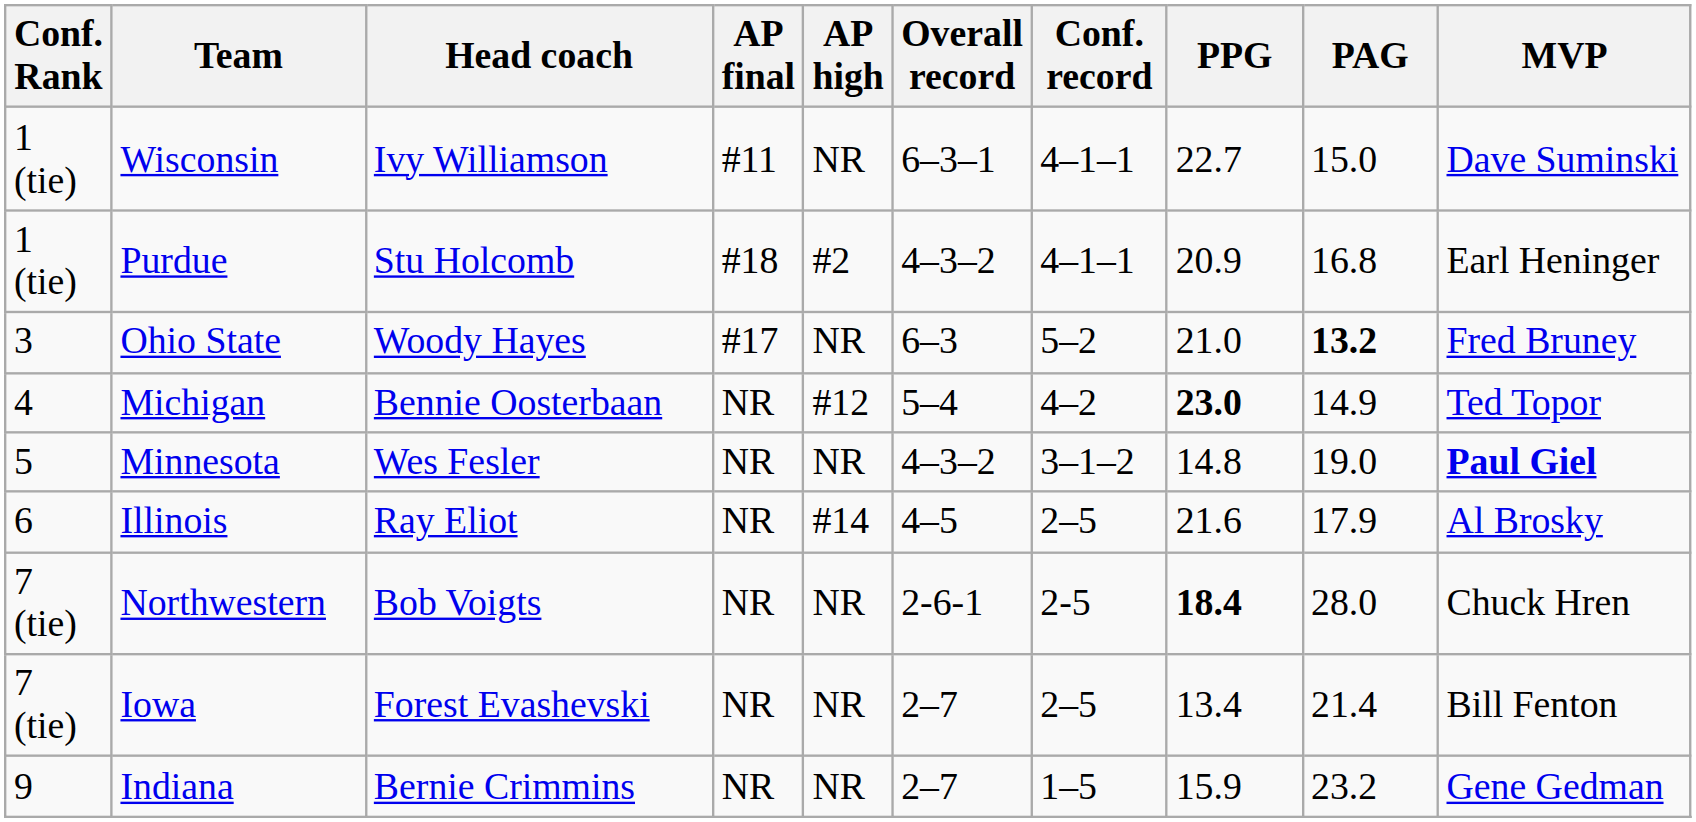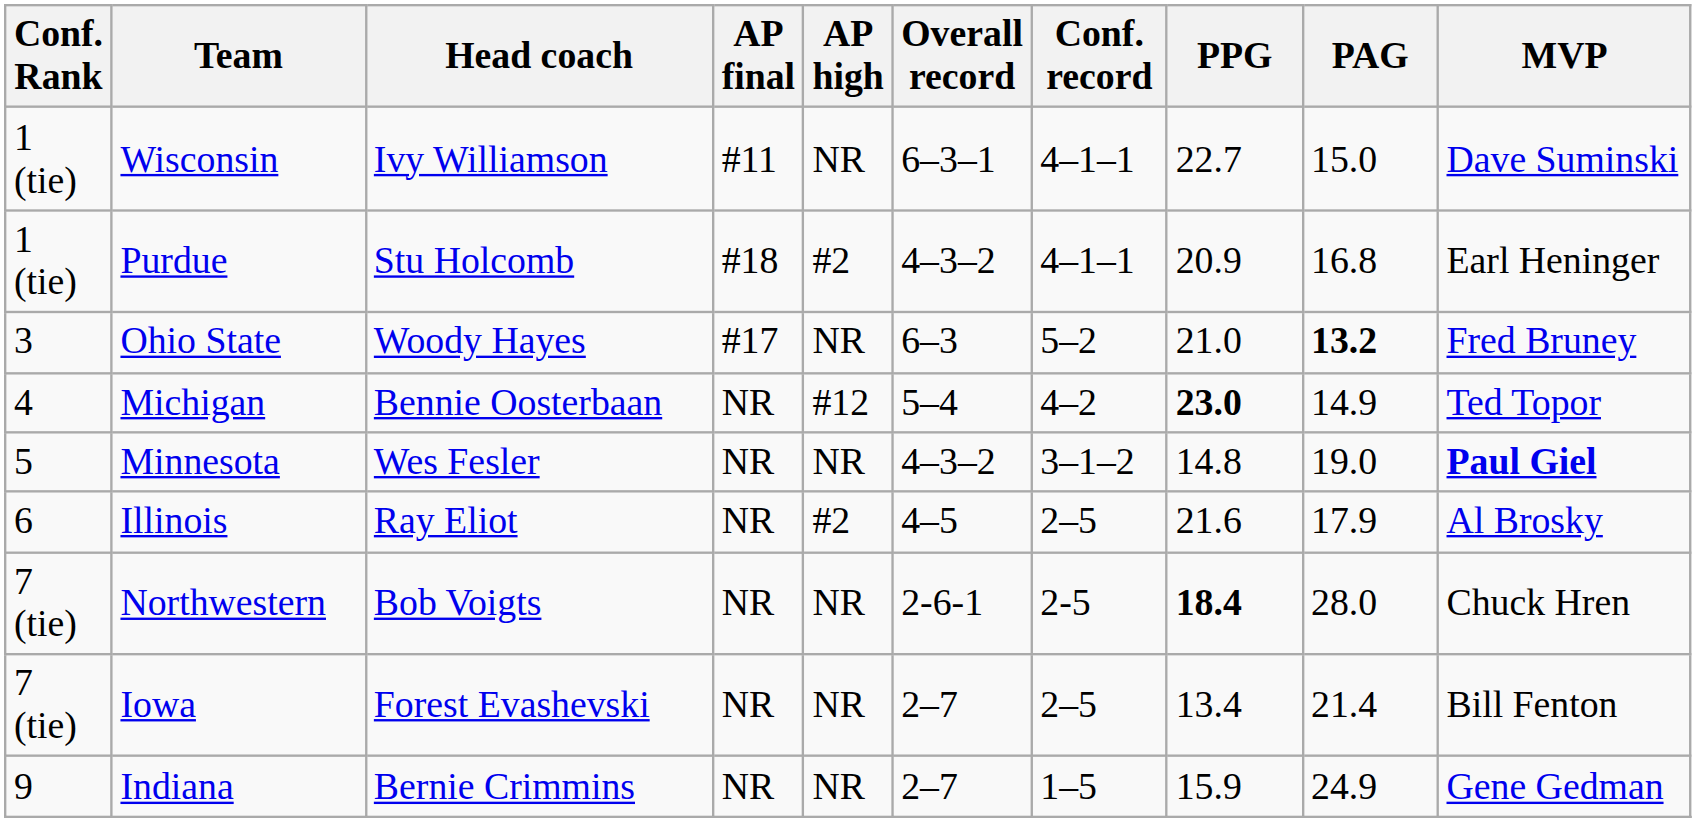Illinois | AP high: #14 -> #2
Indiana | PAG: 23.2 -> 24.9
